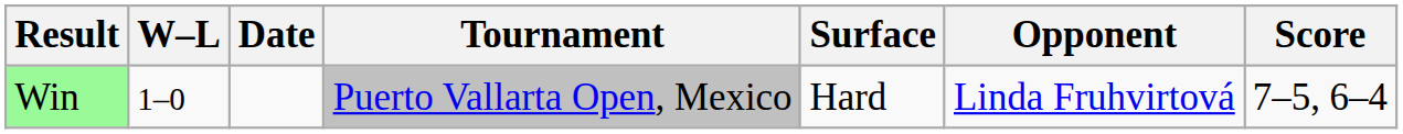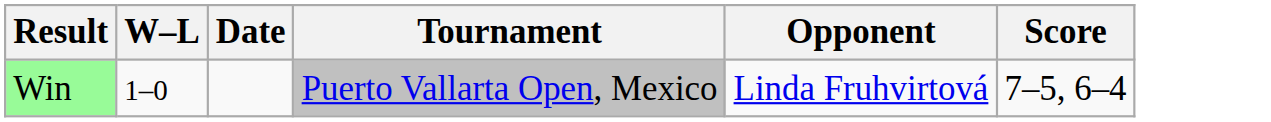- column: Surface | Hard
